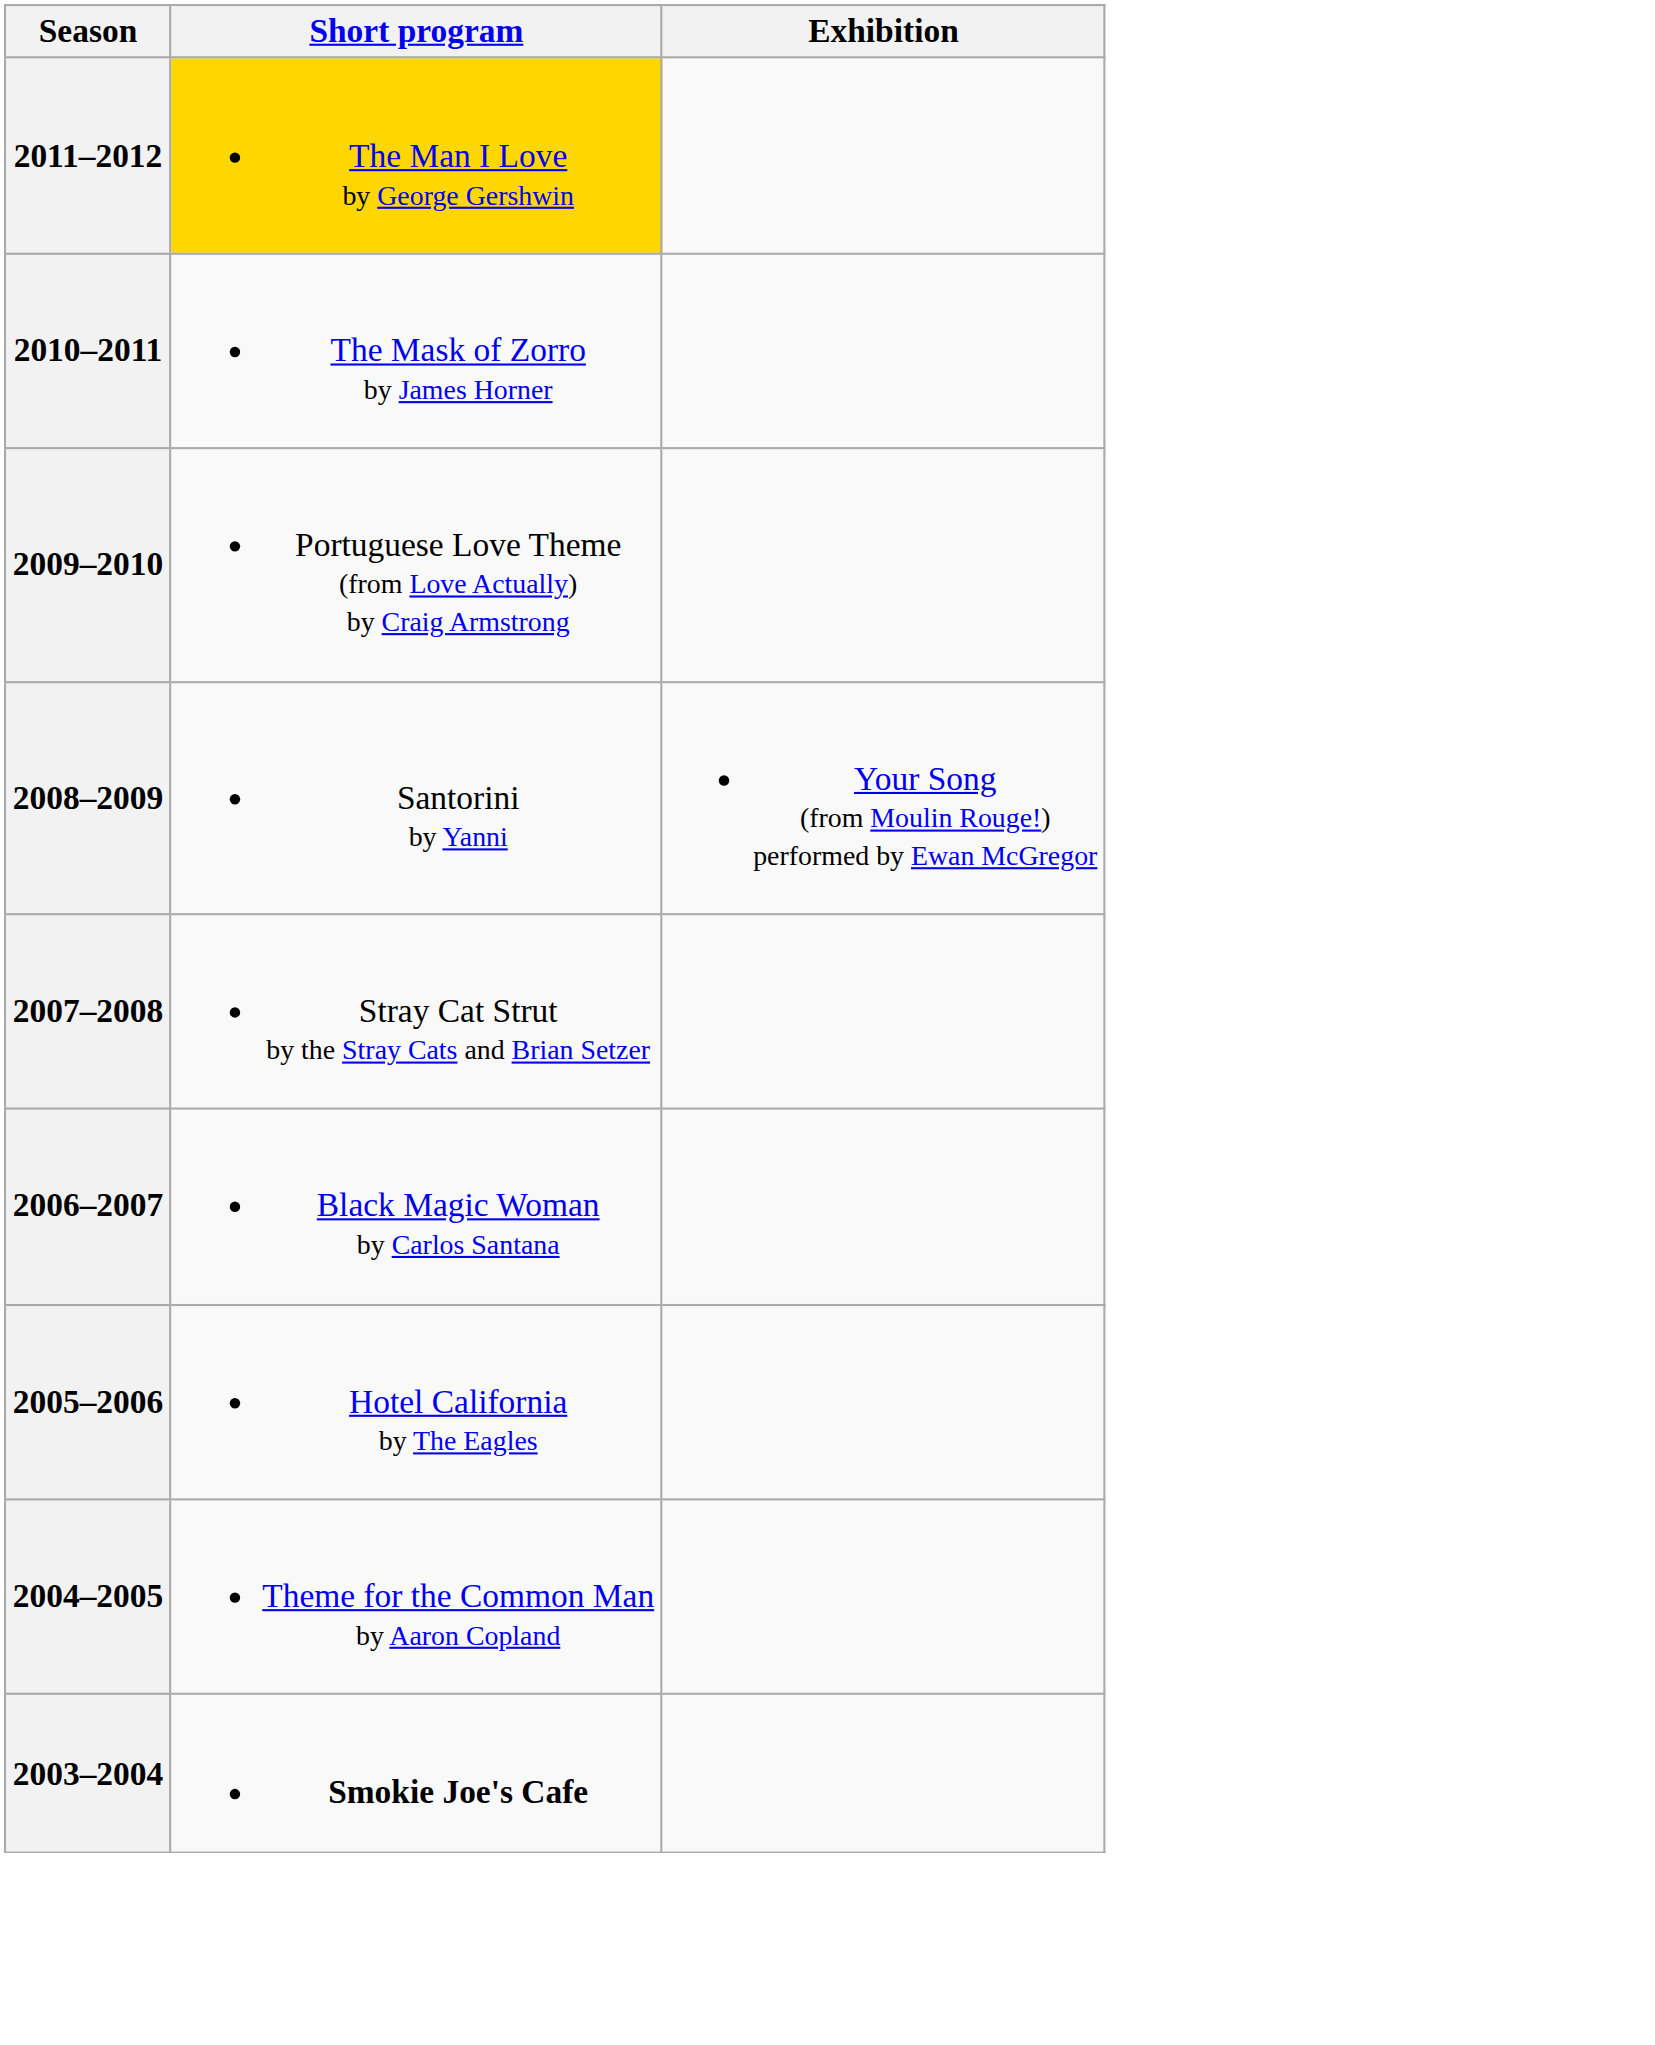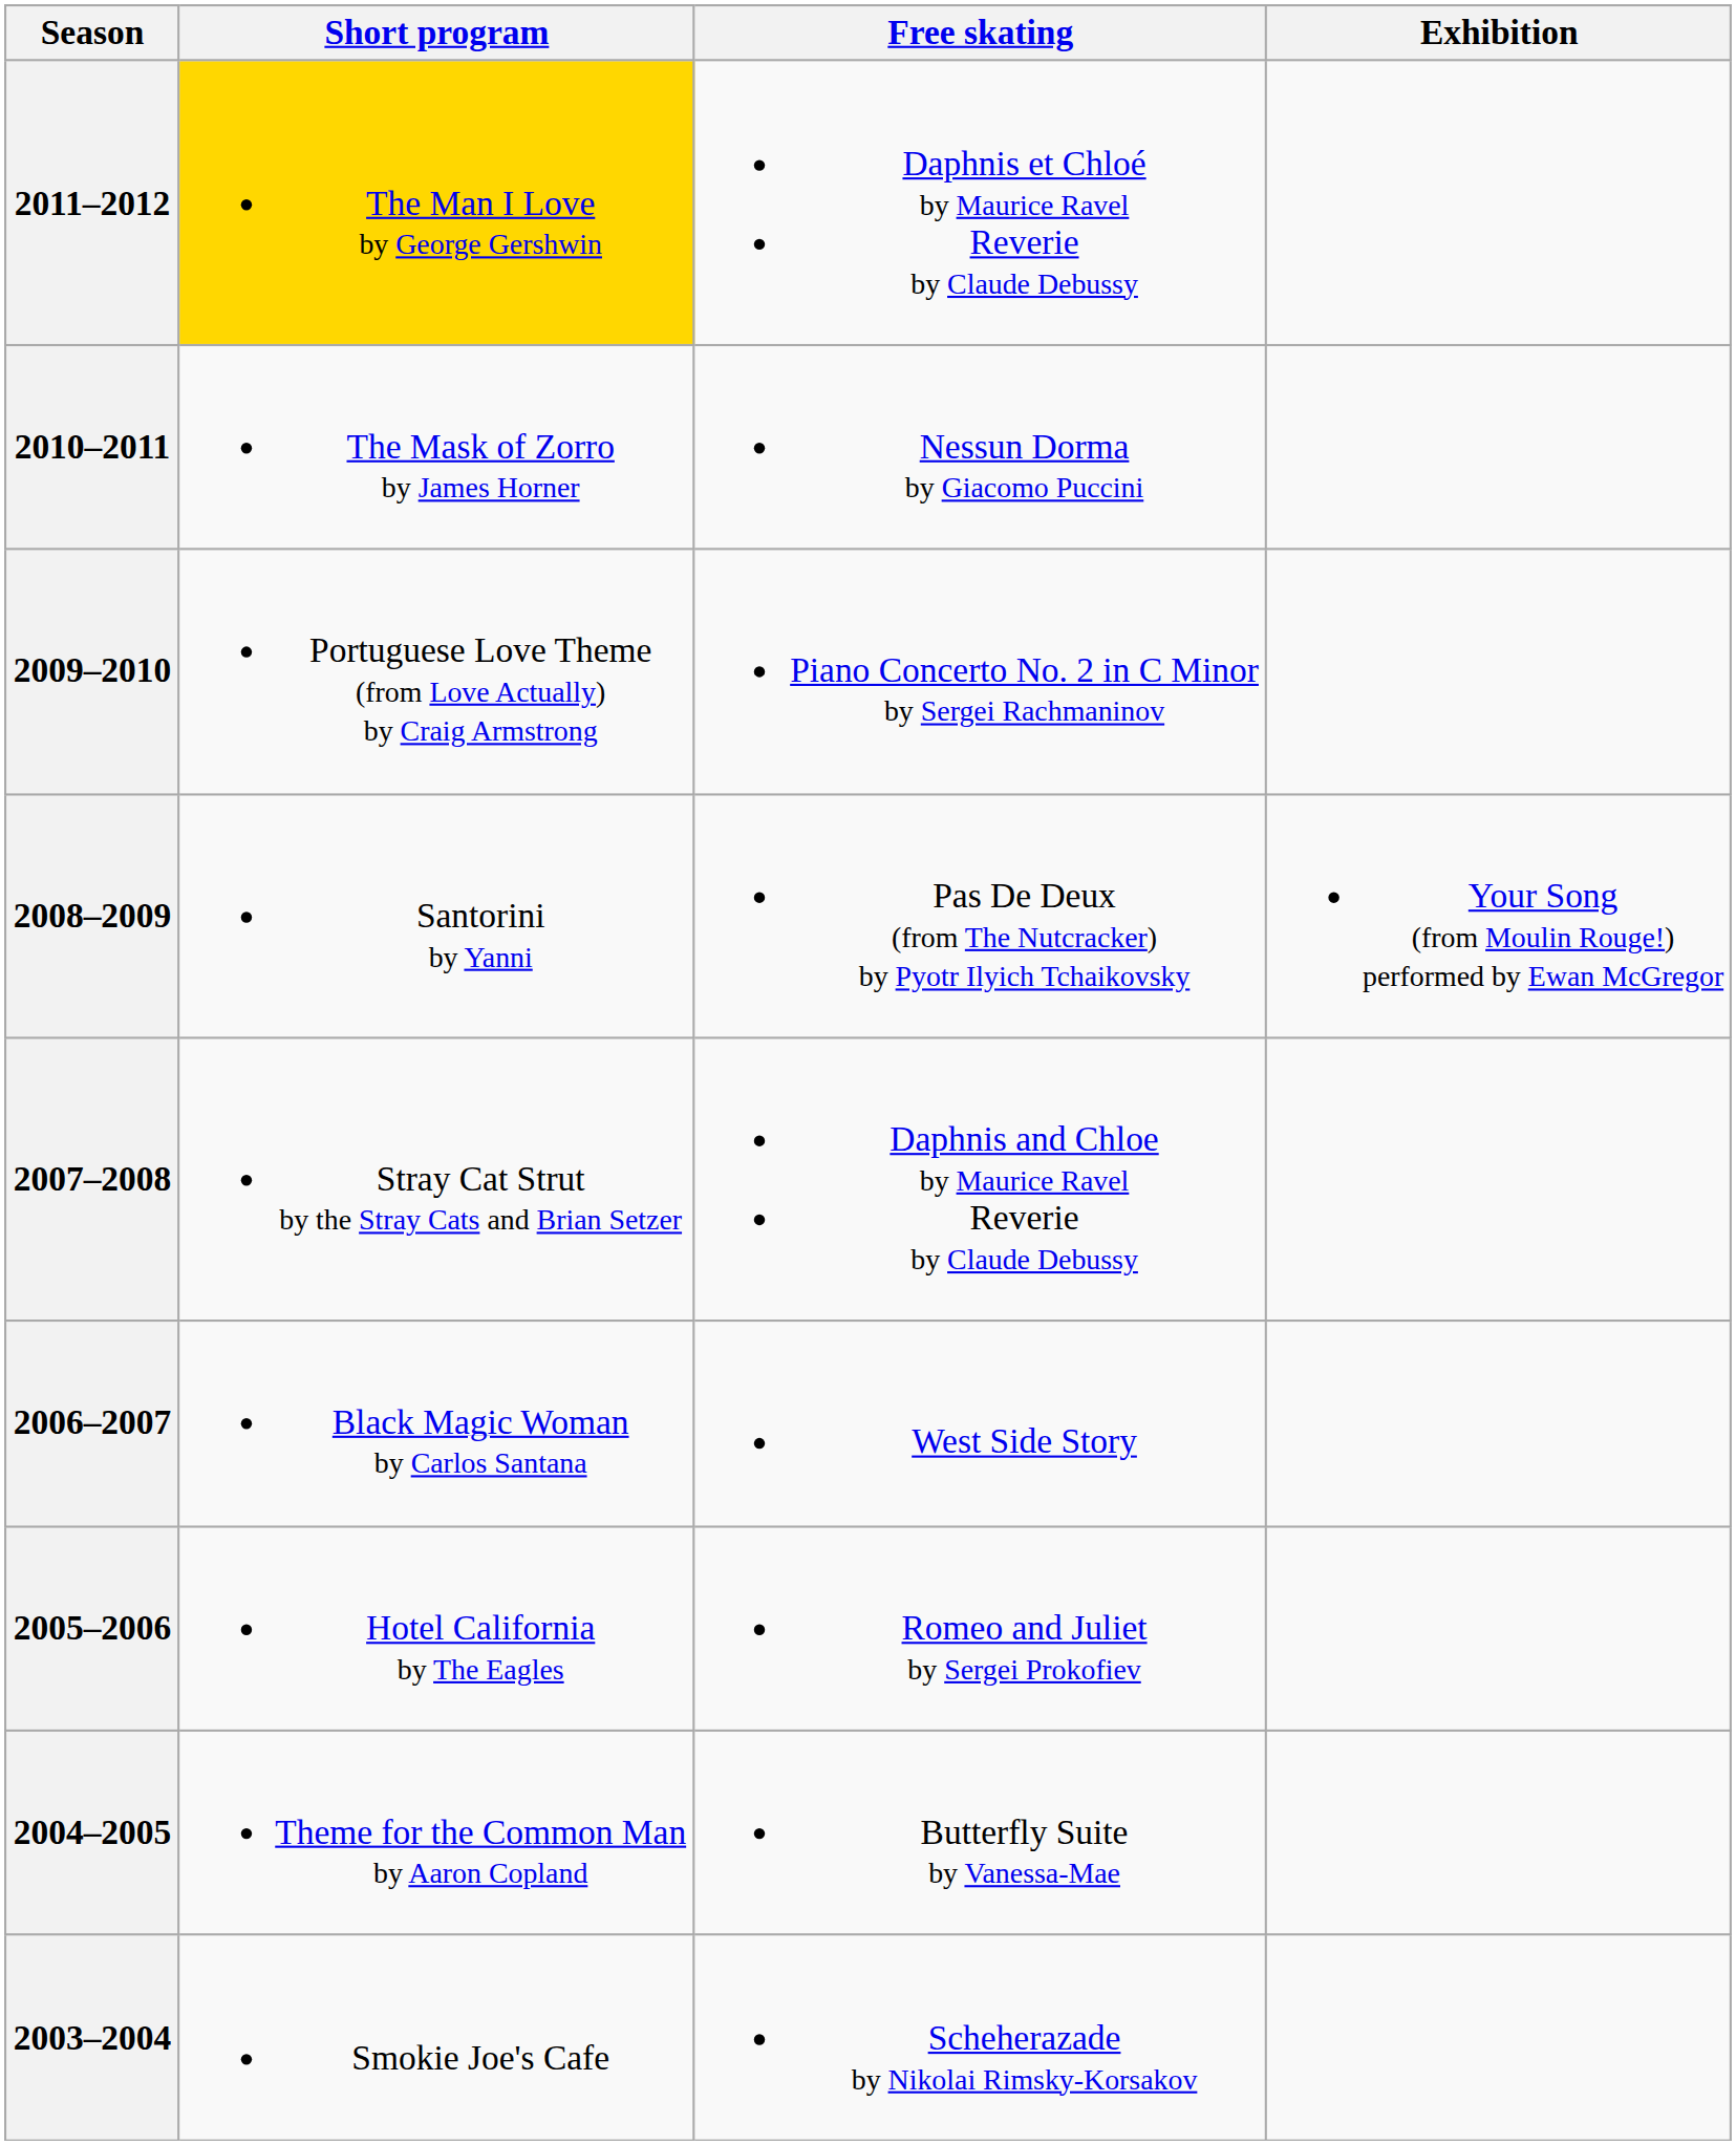+ column: Free skating | Daphnis et Chloé by Maurice Ravel Reverie by Claude Debussy | Nessun Dorma by Giacomo Puccini | Piano Concerto No. 2 in C Minor by Sergei Rachmaninov | Pas De Deux (from The Nutcracker) by Pyotr Ilyich Tchaikovsky | Daphnis and Chloe by Maurice Ravel Reverie by Claude Debussy | West Side Story | Romeo and Juliet by Sergei Prokofiev | Butterfly Suite by Vanessa-Mae | Scheherazade by Nikolai Rimsky-Korsakov
2003–2004 | Short program: bold -> normal
